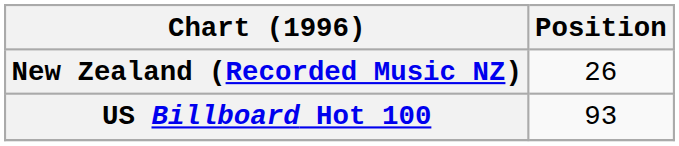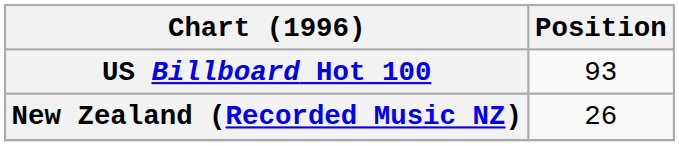rows swapped: New Zealand (Recorded Music NZ) <-> US Billboard Hot 100
